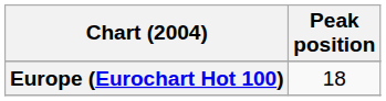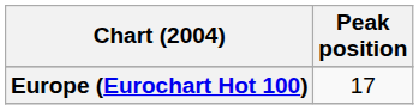Europe (Eurochart Hot 100) | Peak position: 18 -> 17
